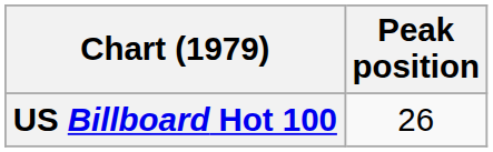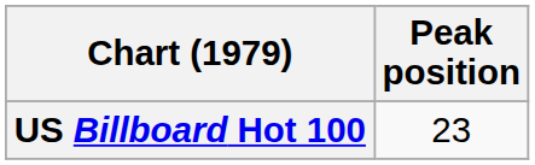US Billboard Hot 100 | Peak position: 26 -> 23
